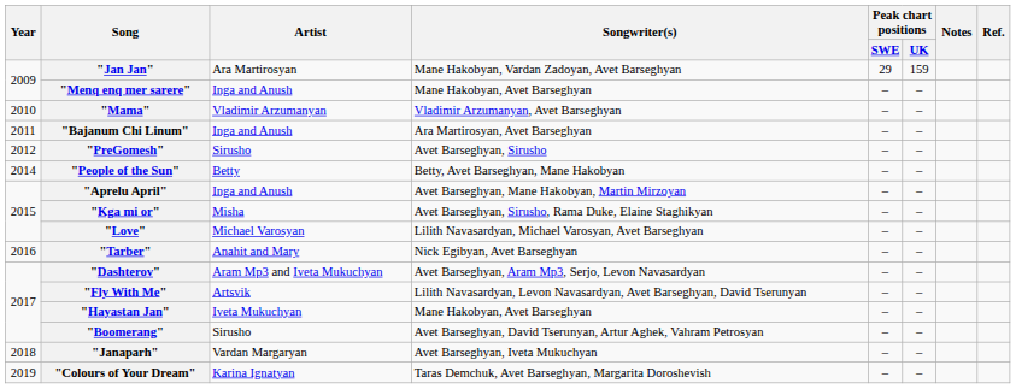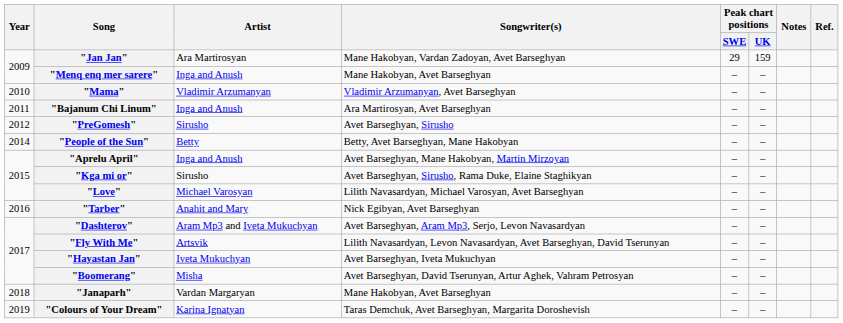"Kga mi or" | Artist: Misha -> Sirusho
"Hayastan Jan" | Songwriter(s): Mane Hakobyan, Avet Barseghyan -> Avet Barseghyan, Iveta Mukuchyan
"Boomerang" | Artist: Sirusho -> Misha
"Janaparh" | Songwriter(s): Avet Barseghyan, Iveta Mukuchyan -> Mane Hakobyan, Avet Barseghyan
